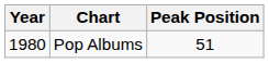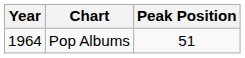Pop Albums | Year: 1980 -> 1964
